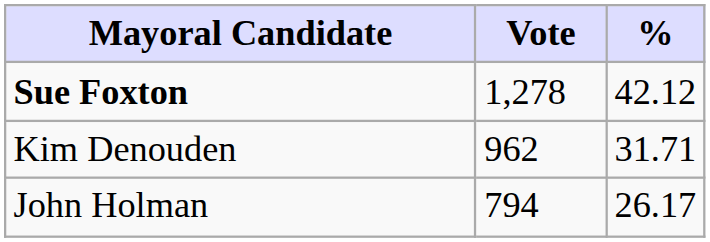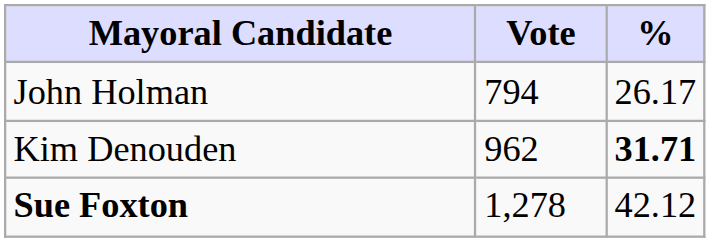rows swapped: Sue Foxton <-> John Holman
Kim Denouden | %: normal -> bold
